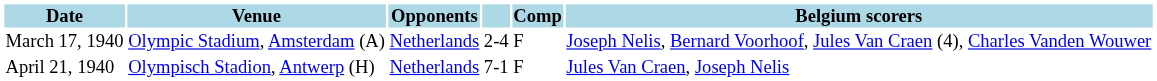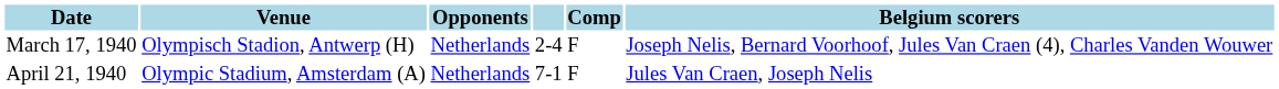March 17, 1940 | Venue: Olympic Stadium, Amsterdam (A) -> Olympisch Stadion, Antwerp (H)
April 21, 1940 | Venue: Olympisch Stadion, Antwerp (H) -> Olympic Stadium, Amsterdam (A)
